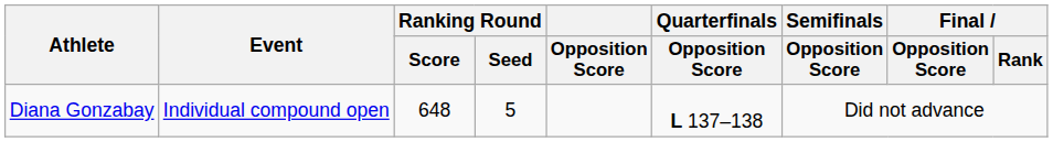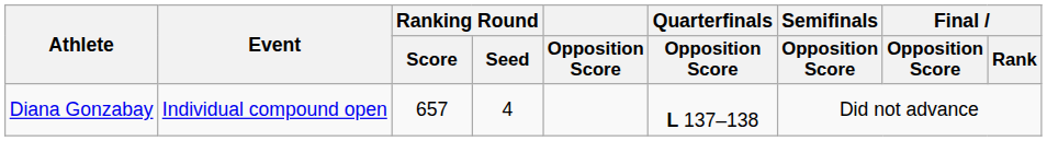Diana Gonzabay | Ranking Round / Score: 648 -> 657
Diana Gonzabay | Ranking Round / Seed: 5 -> 4
